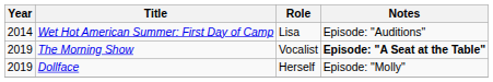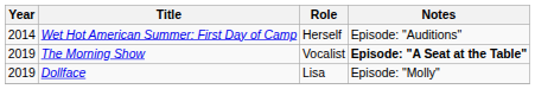Wet Hot American Summer: First Day of Camp | Role: Lisa -> Herself
Dollface | Role: Herself -> Lisa
